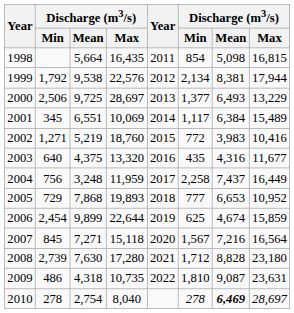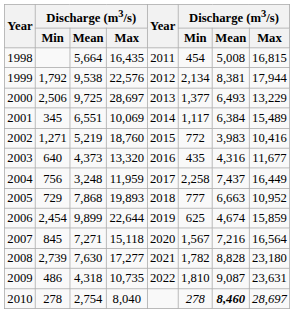1998 | column 6: 854 -> 454
1998 | column 7: 5,098 -> 5,008
2003 | column 3: 4,375 -> 4,373
2005 | column 7: 6,653 -> 6,663
2008 | column 4: 17,280 -> 17,277
2008 | column 6: 1,712 -> 1,782
2010 | column 7: 6,469 -> 8,460
